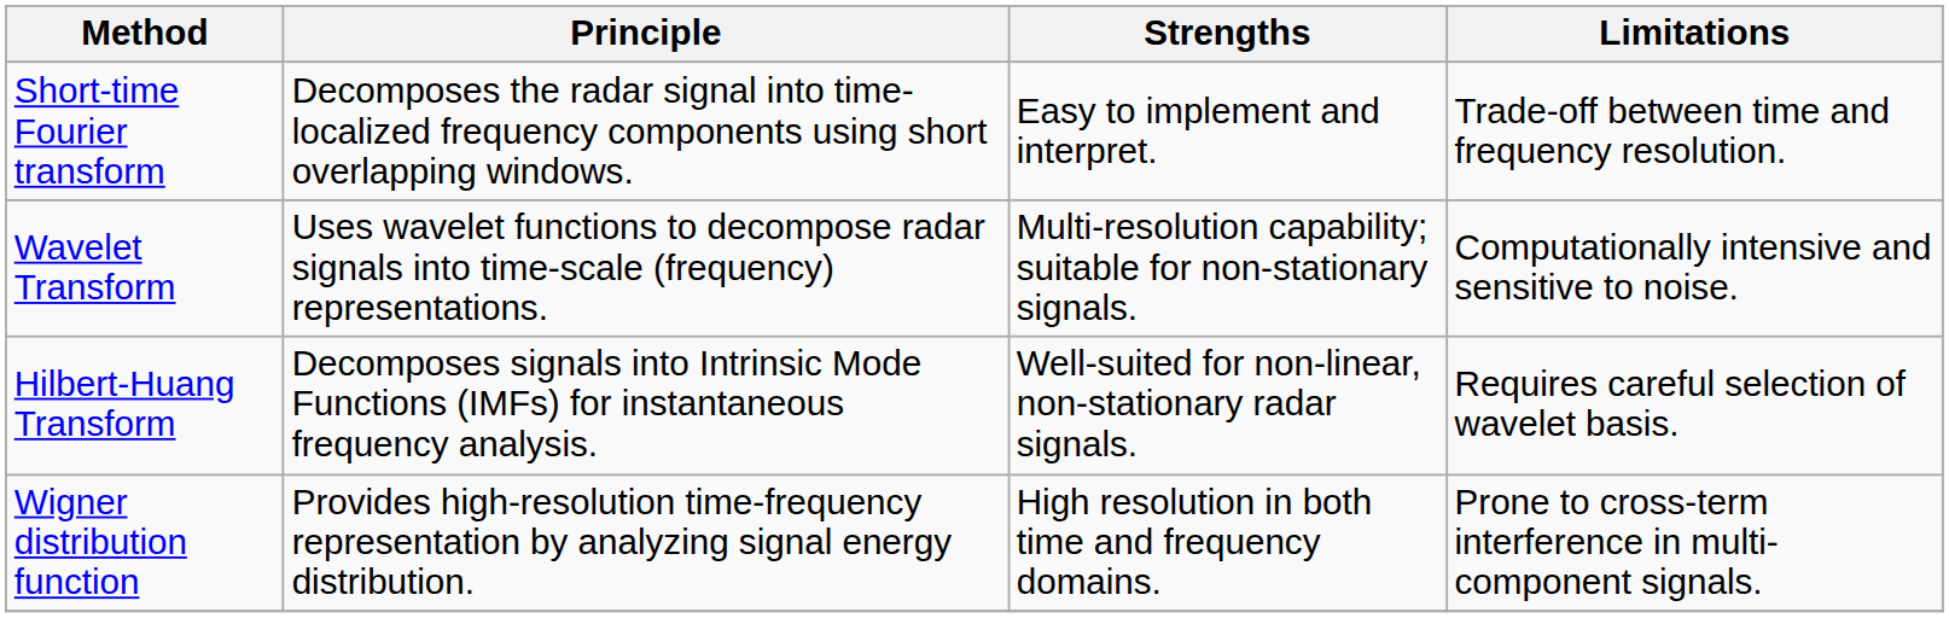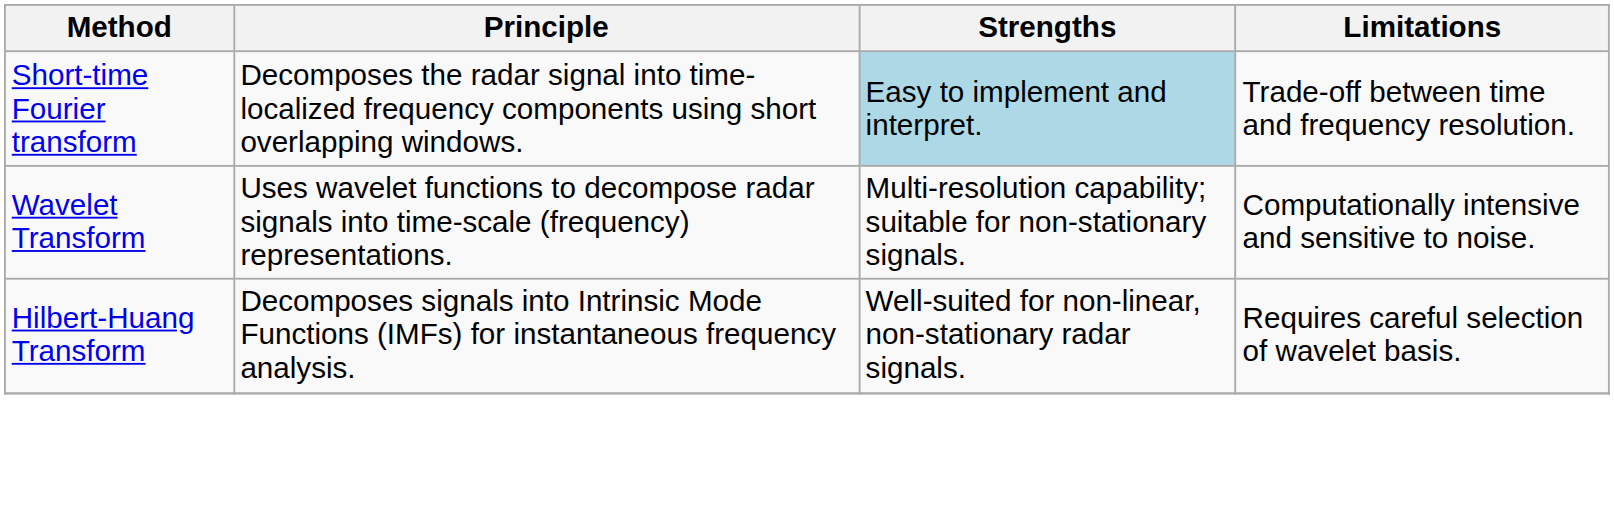Short-time Fourier transform | Strengths: no background -> lightblue background
- row: Wigner distribution function | Provides high-resolution time-frequency representation by analyzing signal energy distribution. | High resolution in both time and frequency domains. | Prone to cross-term interference in multi-component signals.
